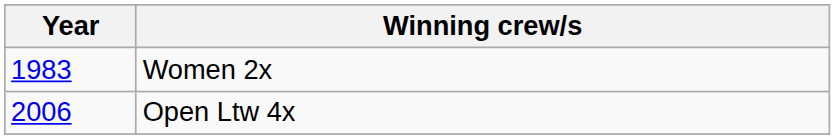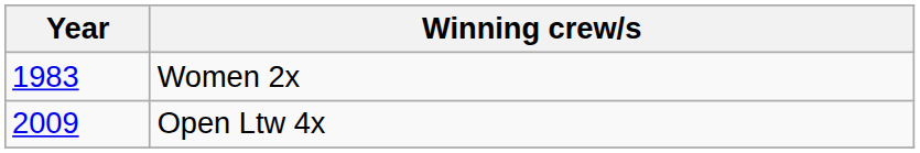Open Ltw 4x | Year: 2006 -> 2009
